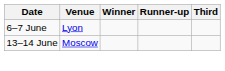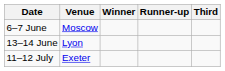6–7 June | Venue: Lyon -> Moscow
13–14 June | Venue: Moscow -> Lyon
+ row: 11–12 July | Exeter
